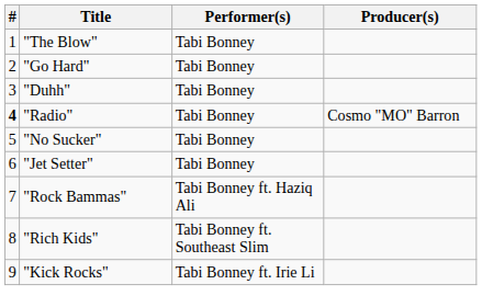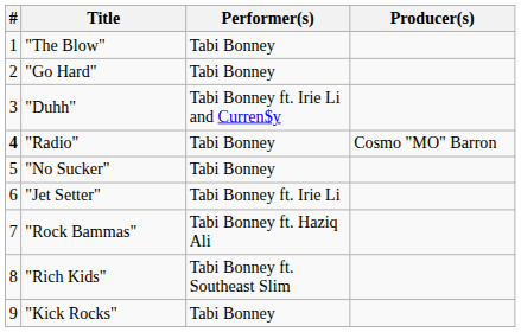"Duhh" | Performer(s): Tabi Bonney -> Tabi Bonney ft. Irie Li and Curren$y
"Jet Setter" | Performer(s): Tabi Bonney -> Tabi Bonney ft. Irie Li
"Kick Rocks" | Performer(s): Tabi Bonney ft. Irie Li -> Tabi Bonney
